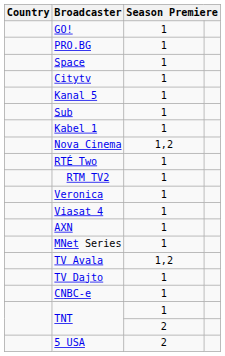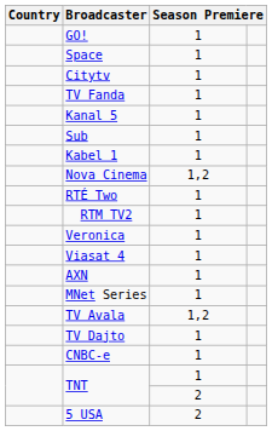- row: PRO.BG | 1
+ row: TV Fanda | 1
